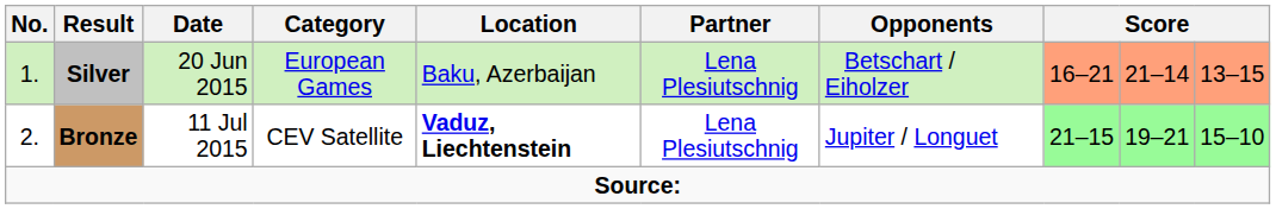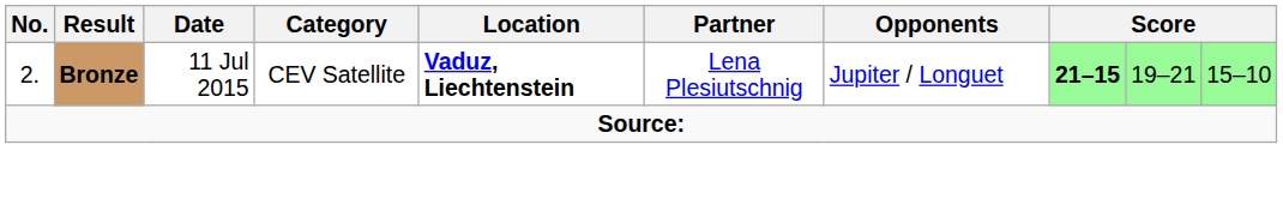- row: 1. | Silver | 20 Jun 2015 | European Games | Baku, Azerbaijan | Lena Plesiutschnig | Betschart / Eiholzer | 16–21 | 21–14 | 13–15
Bronze | column 8: normal -> bold
